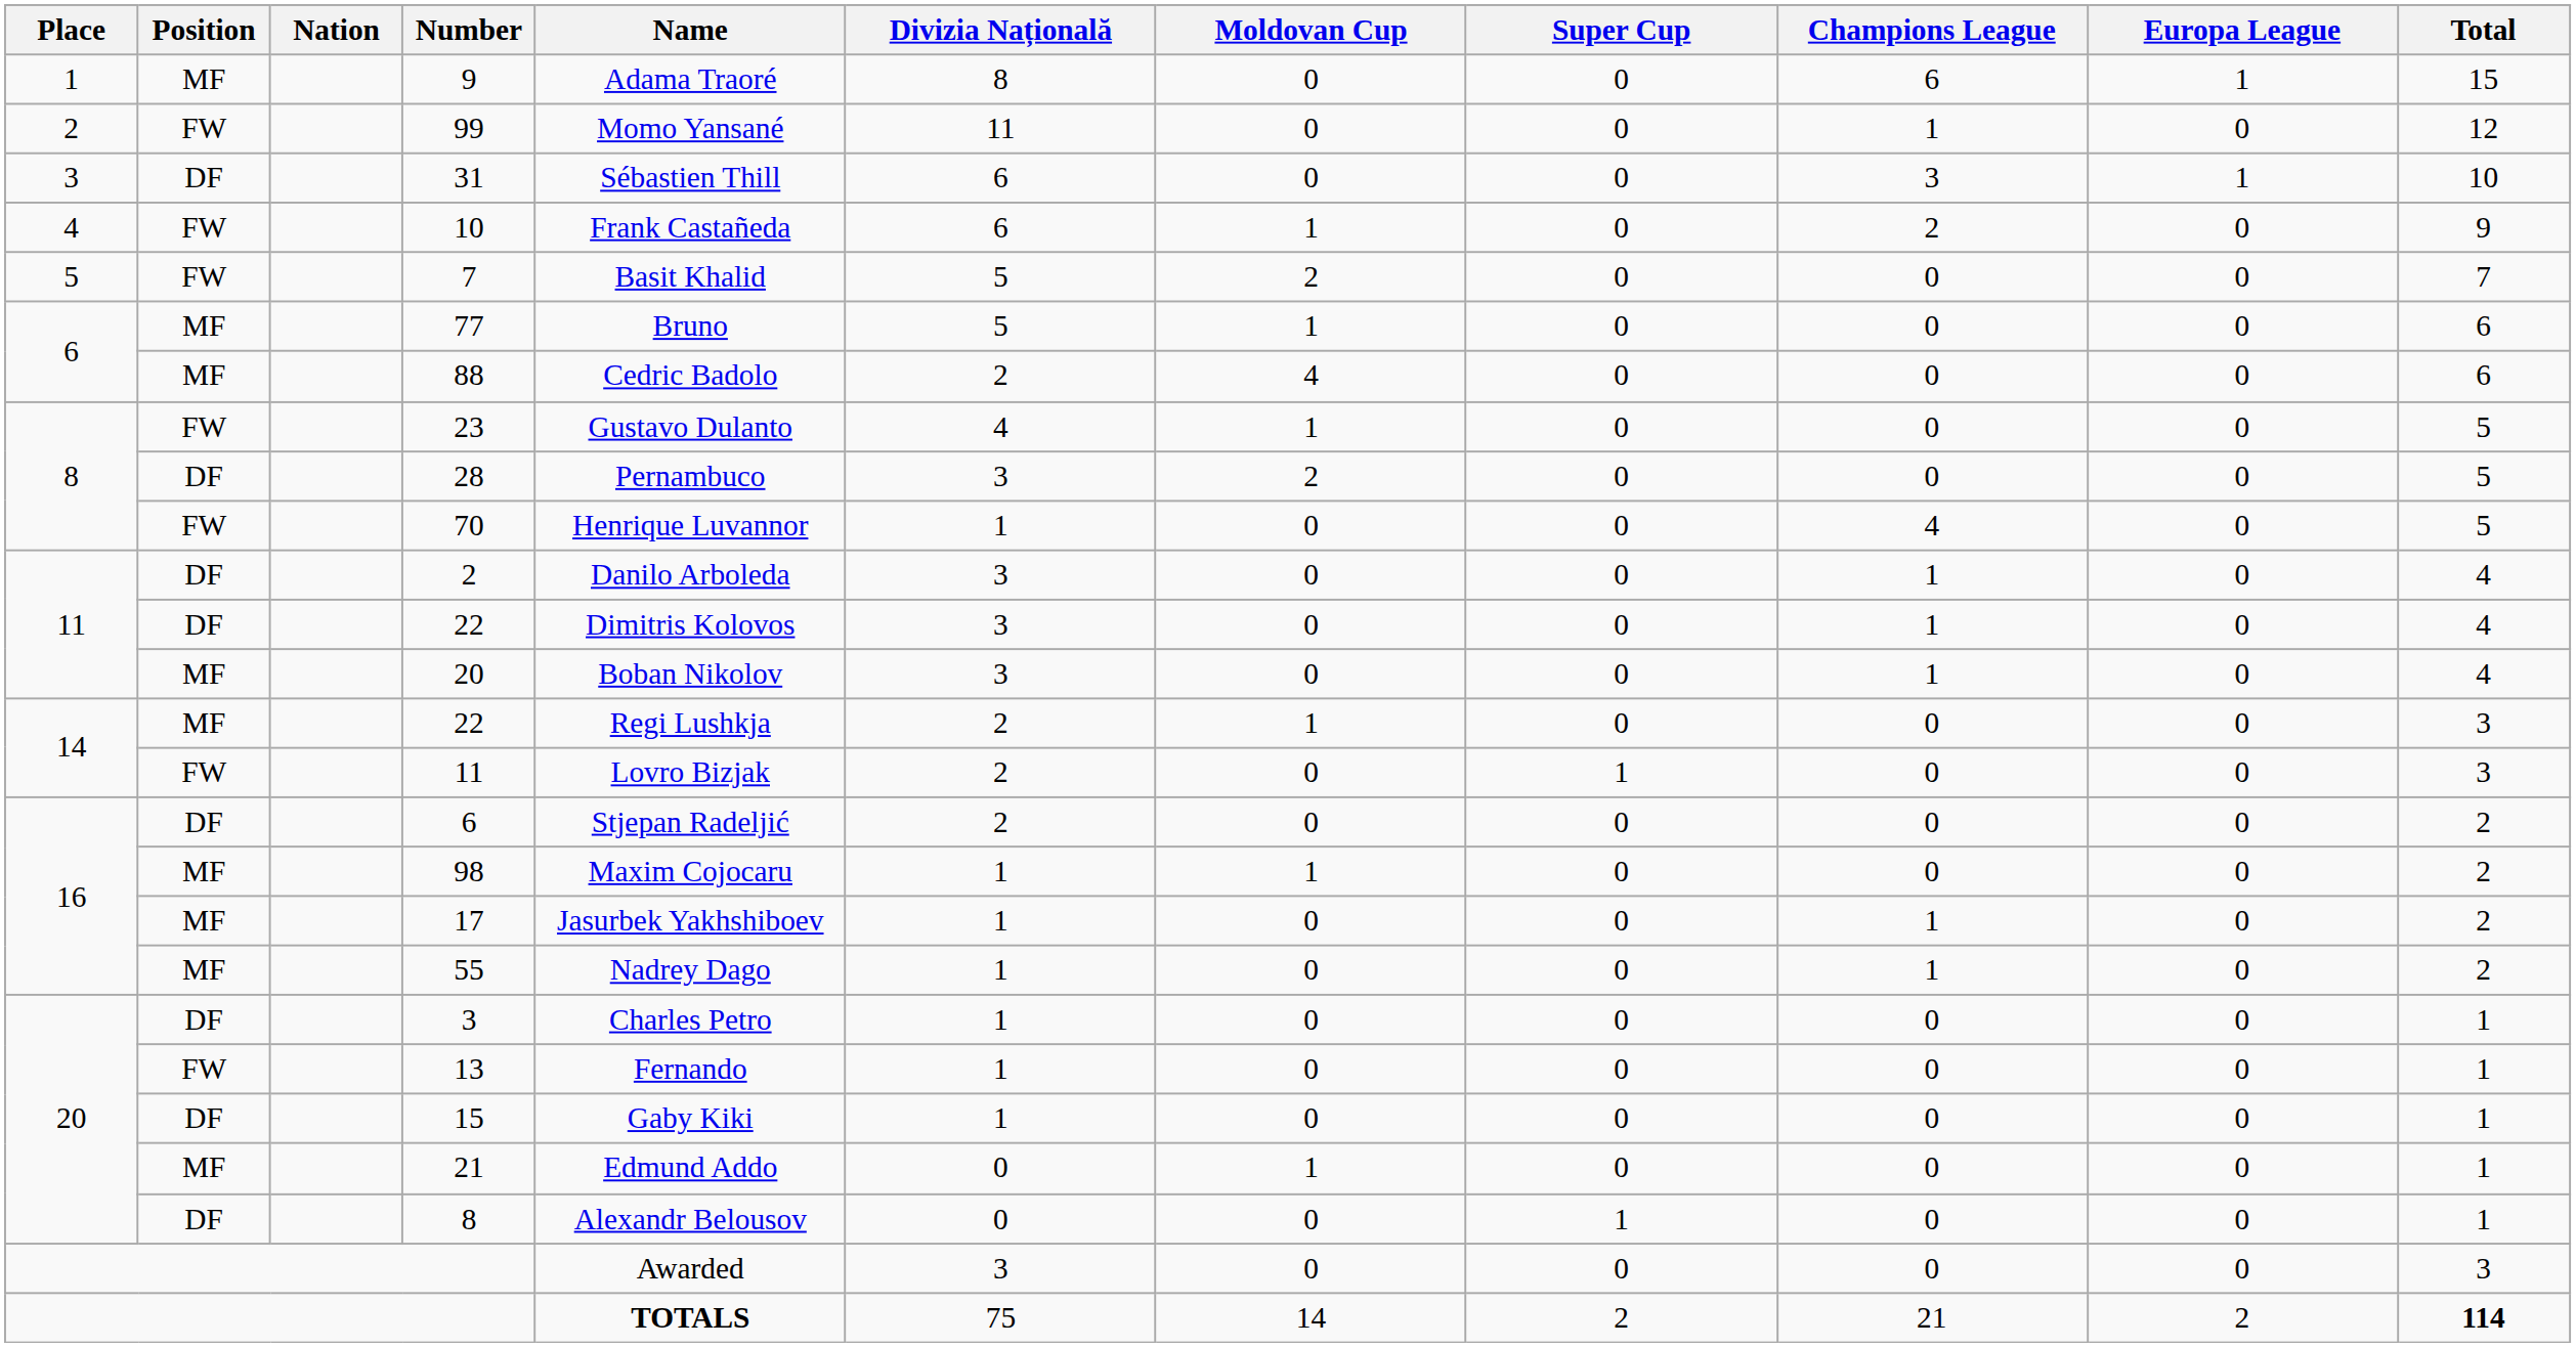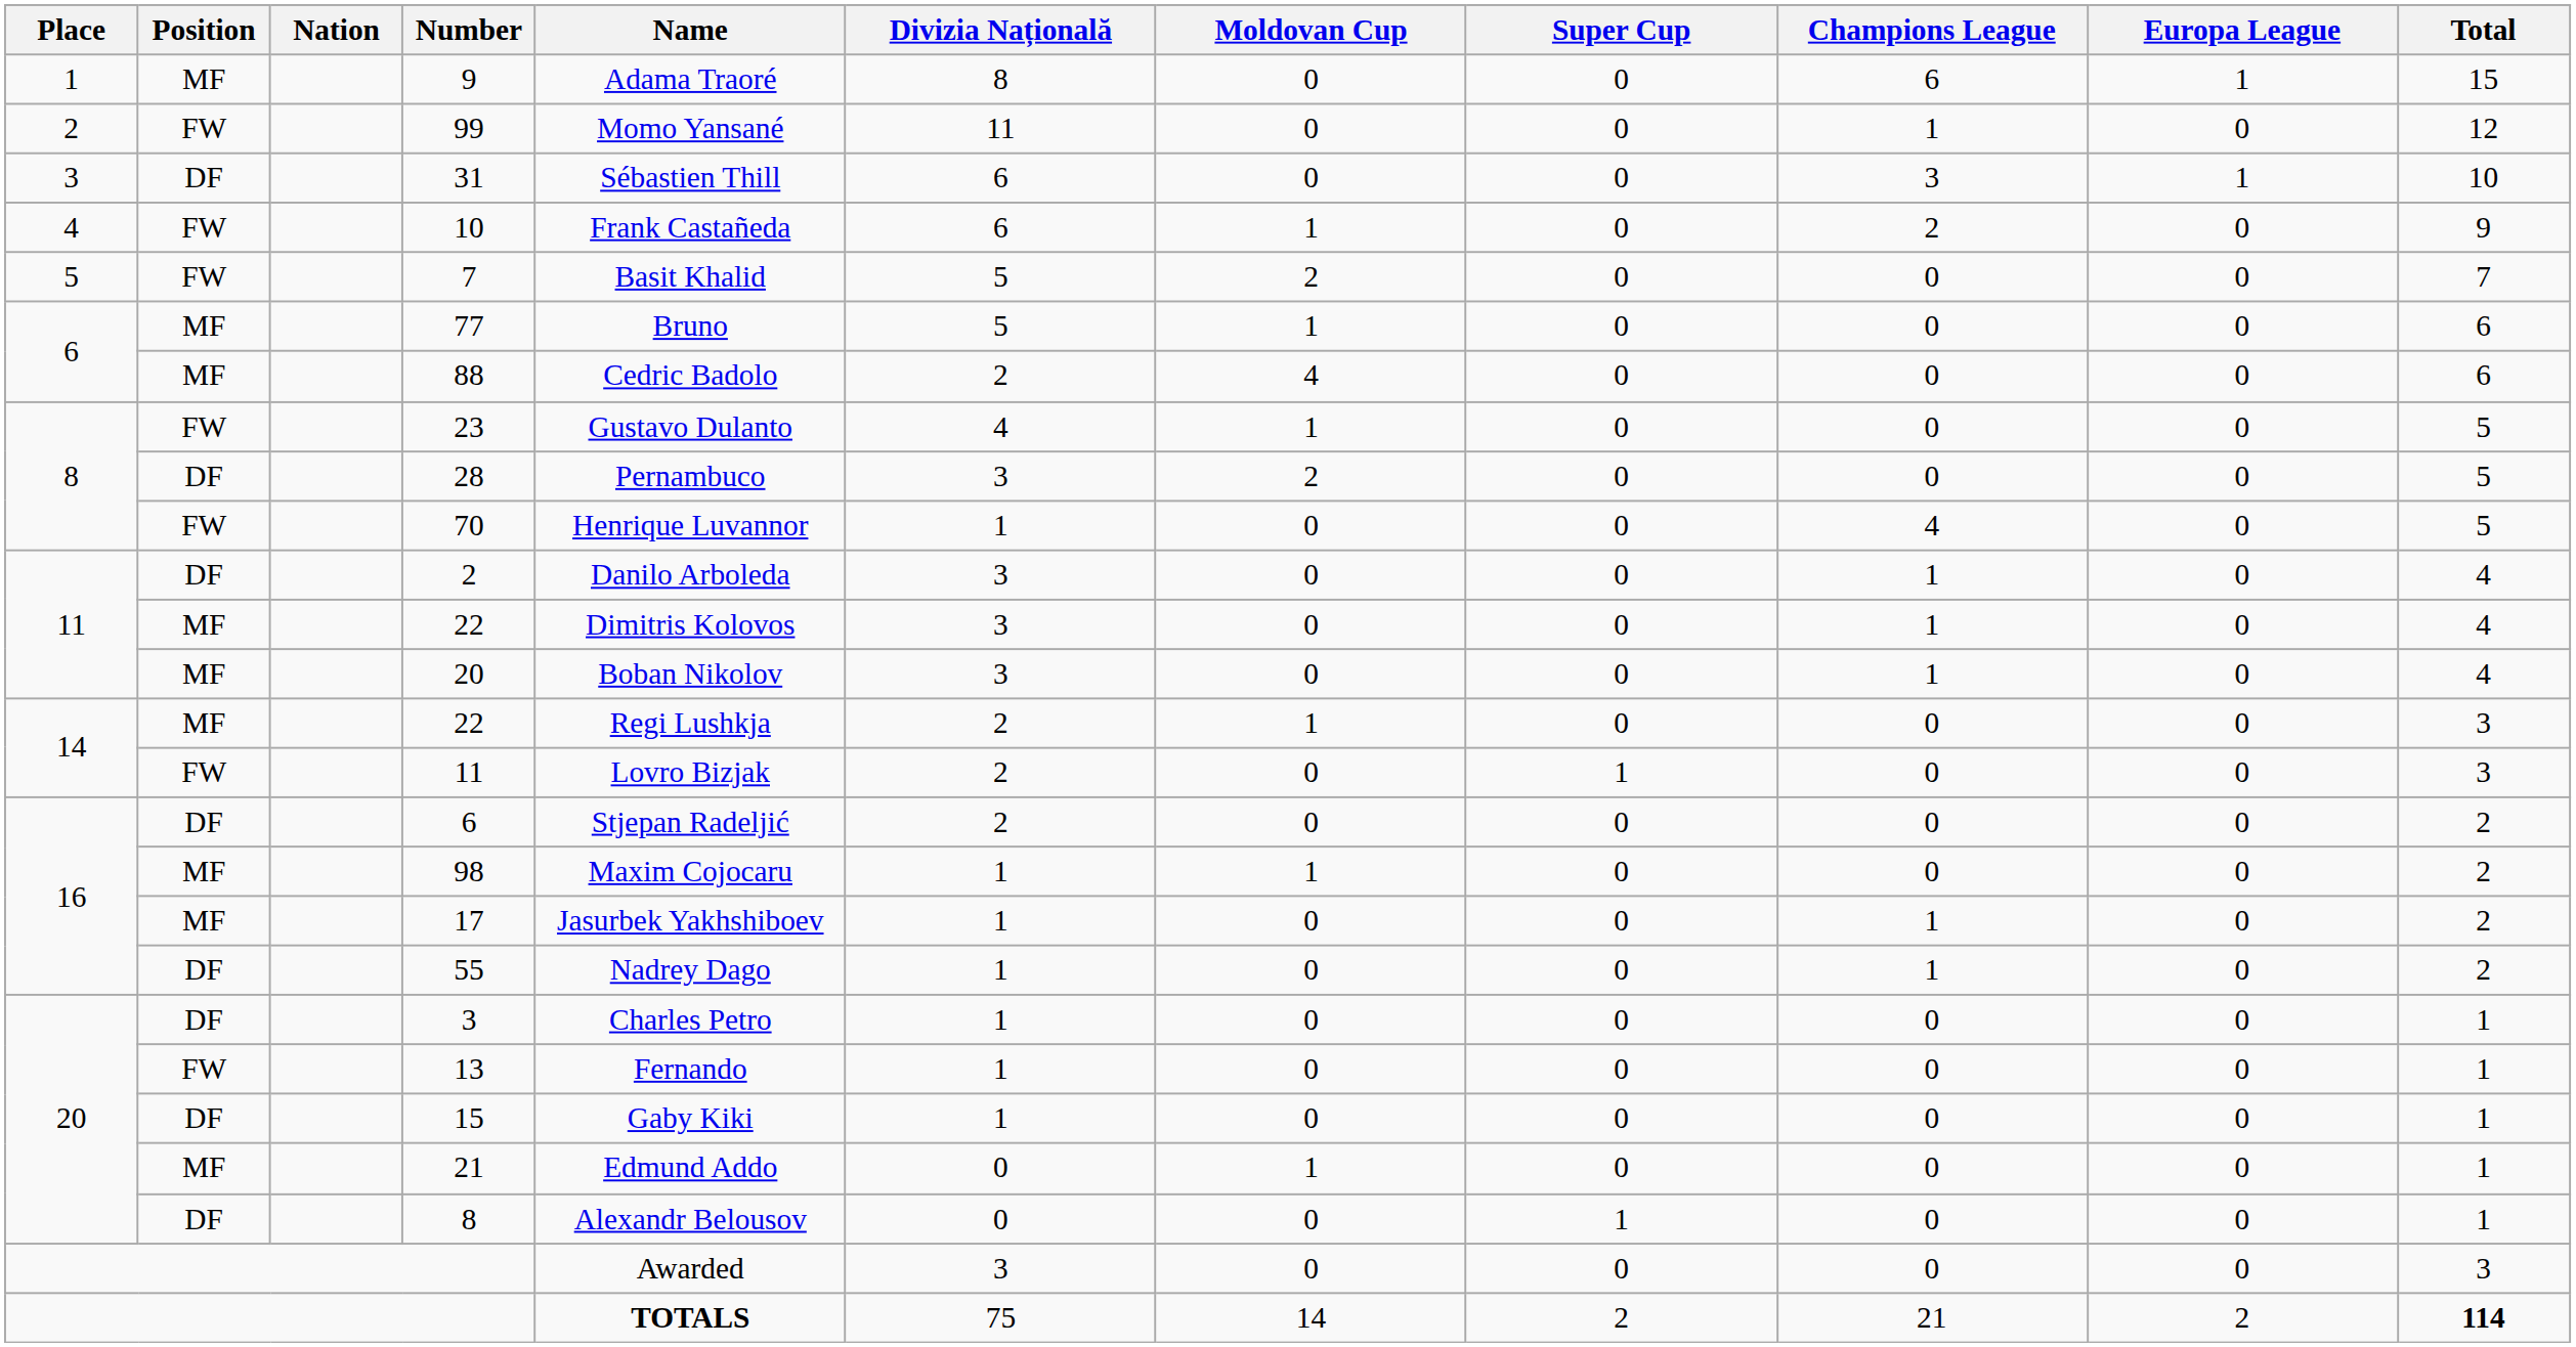11 / 22 | Position: DF -> MF
55 | Position: MF -> DF
